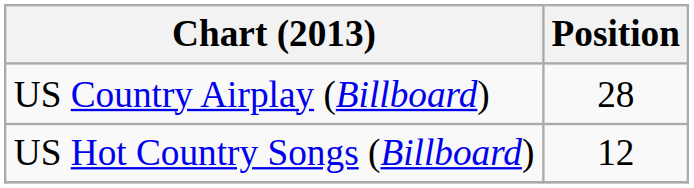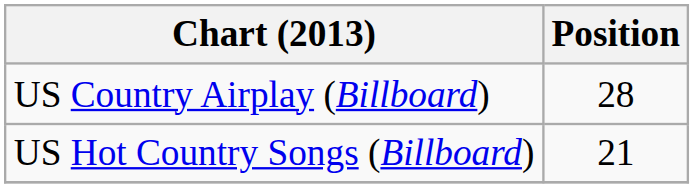US Hot Country Songs (Billboard) | Position: 12 -> 21
